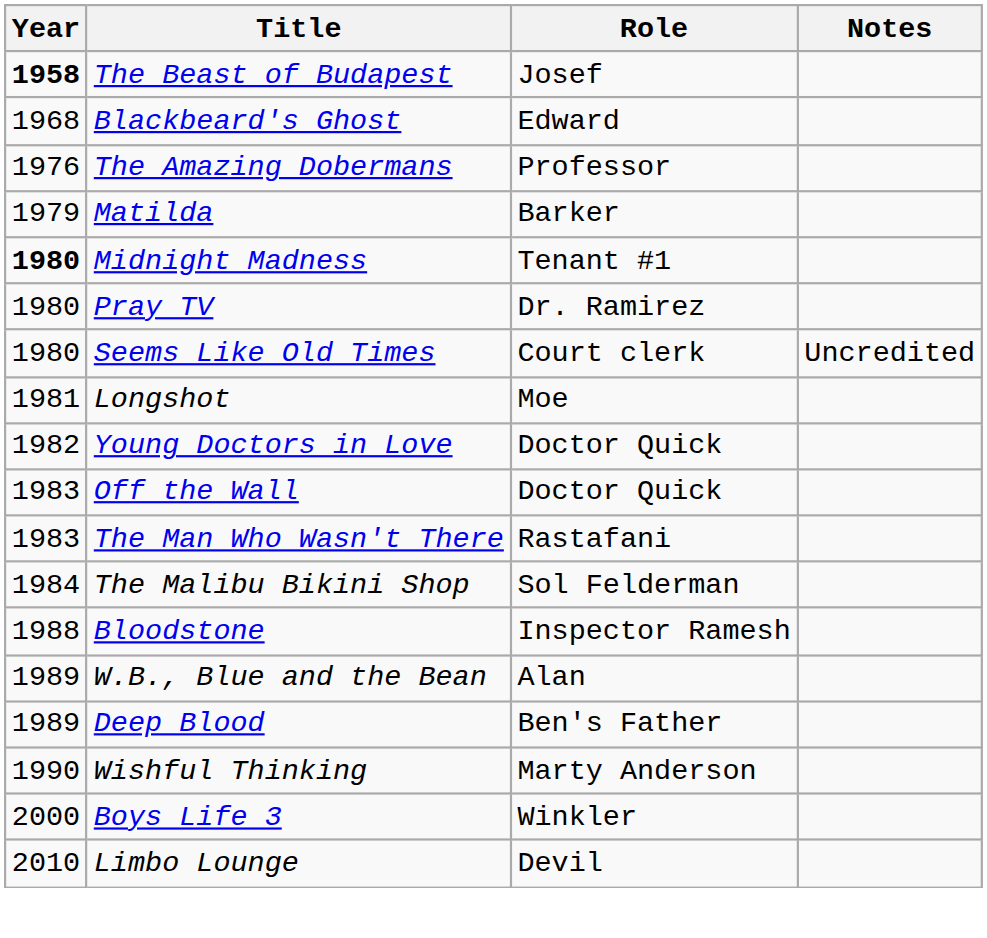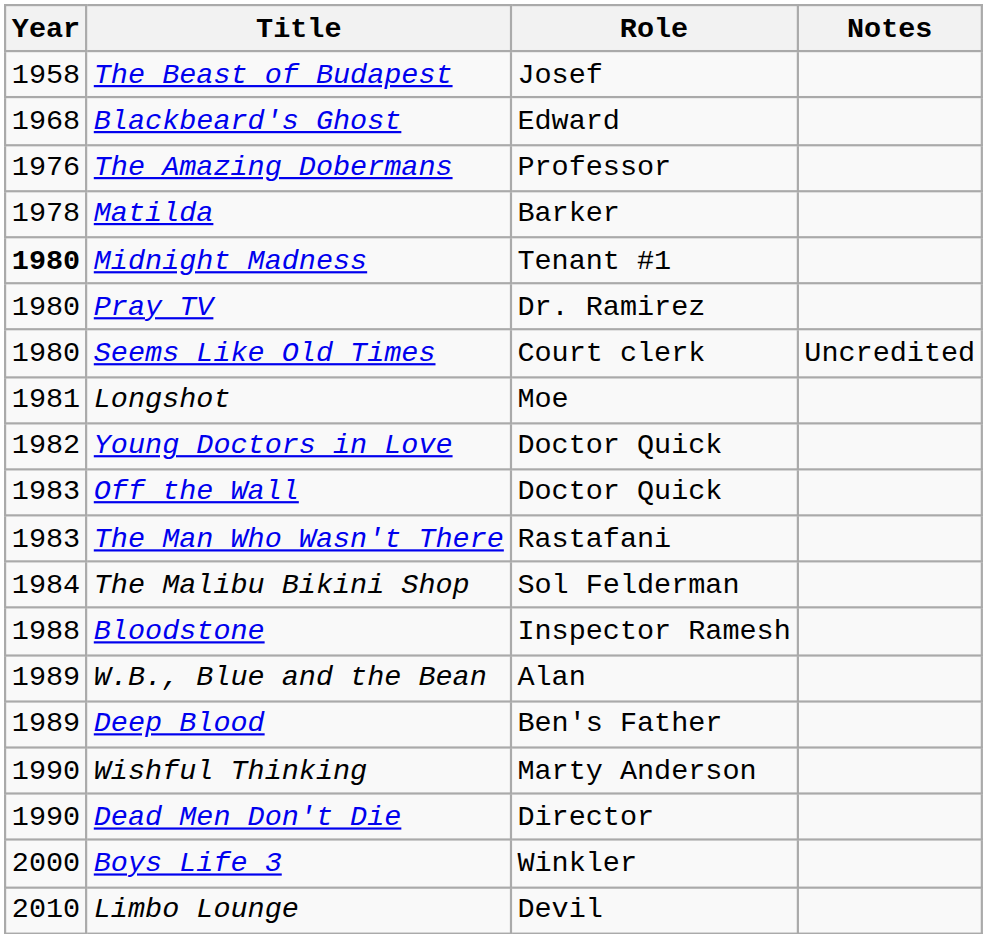The Beast of Budapest | Year: bold -> normal
Matilda | Year: 1979 -> 1978
+ row: 1990 | Dead Men Don't Die | Director
